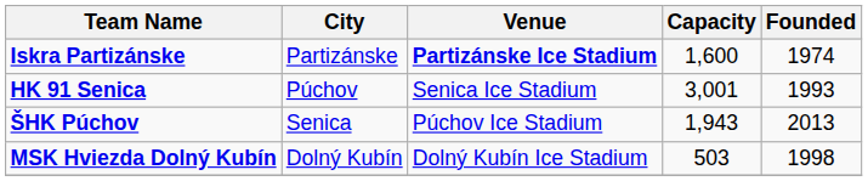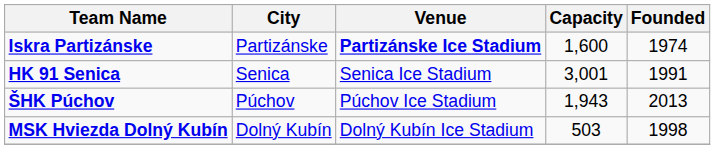HK 91 Senica | City: Púchov -> Senica
HK 91 Senica | Founded: 1993 -> 1991
ŠHK Púchov | City: Senica -> Púchov
